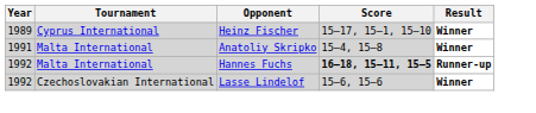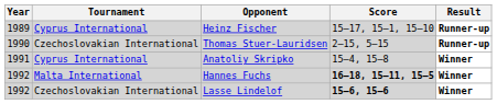Heinz Fischer | Result: Winner -> Runner-up
+ row: 1990 | Czechoslovakian International | Thomas Stuer-Lauridsen | 2–15, 5–15 | Runner-up
Anatoliy Skripko | Tournament: Malta International -> Cyprus International
Hannes Fuchs | Result: Runner-up -> Winner
Lasse Lindelof | Score: normal -> bold
